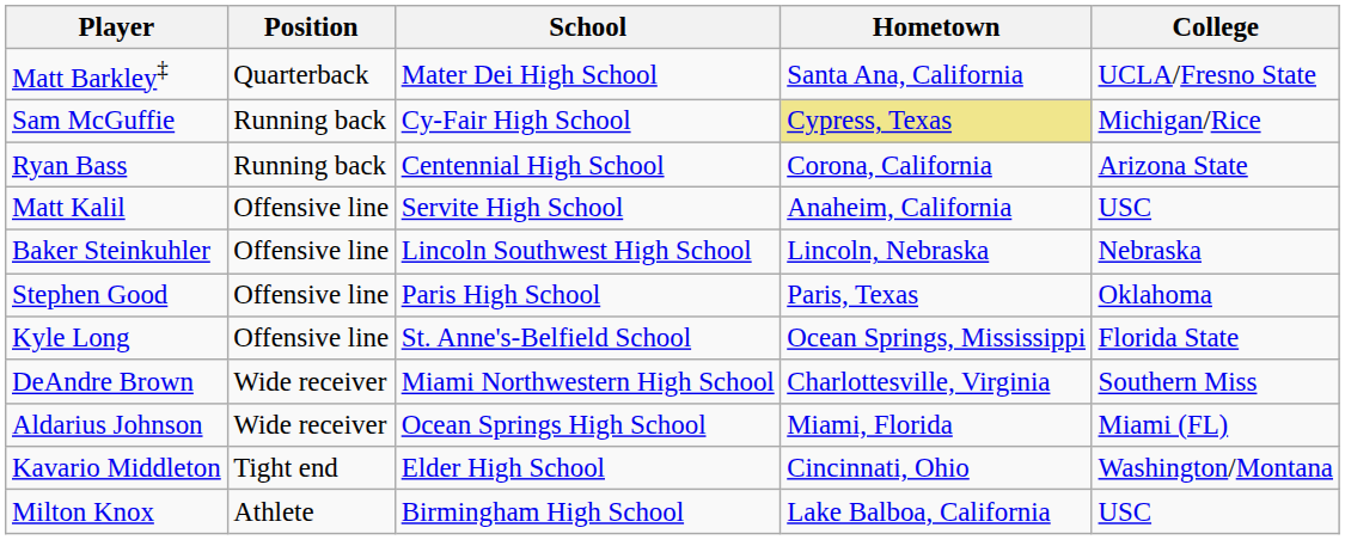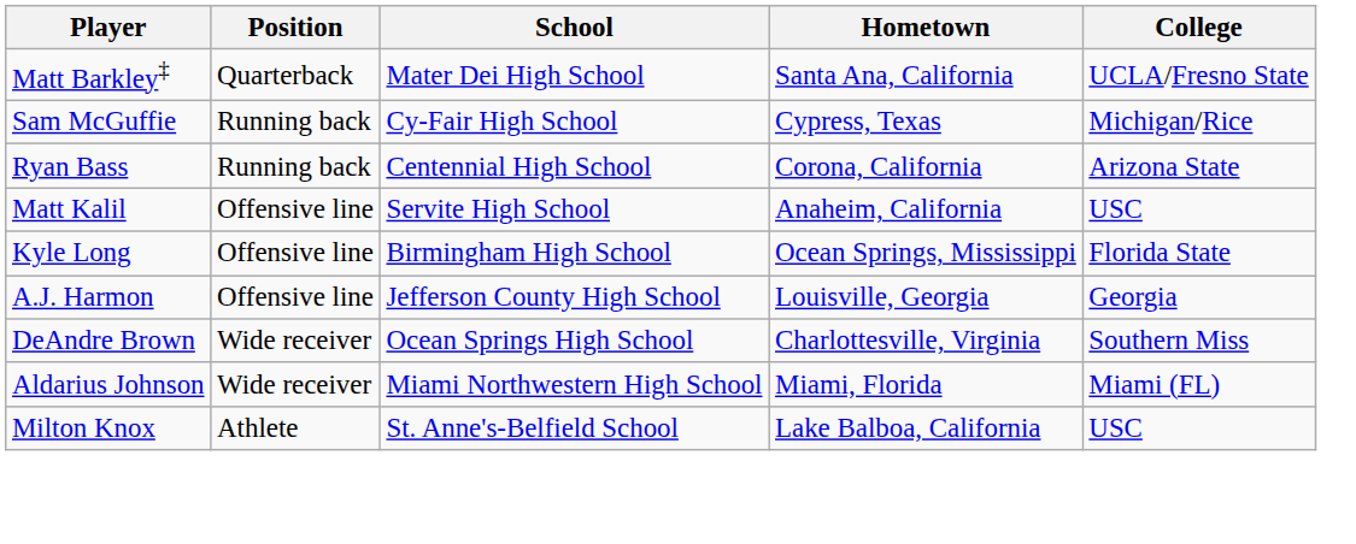Sam McGuffie | Hometown: khaki background -> no background
- row: Baker Steinkuhler | Offensive line | Lincoln Southwest High School | Lincoln, Nebraska | Nebraska
- row: Stephen Good | Offensive line | Paris High School | Paris, Texas | Oklahoma
Kyle Long | School: St. Anne's-Belfield School -> Birmingham High School
+ row: A.J. Harmon | Offensive line | Jefferson County High School | Louisville, Georgia | Georgia
DeAndre Brown | School: Miami Northwestern High School -> Ocean Springs High School
Aldarius Johnson | School: Ocean Springs High School -> Miami Northwestern High School
- row: Kavario Middleton | Tight end | Elder High School | Cincinnati, Ohio | Washington/Montana
Milton Knox | School: Birmingham High School -> St. Anne's-Belfield School
